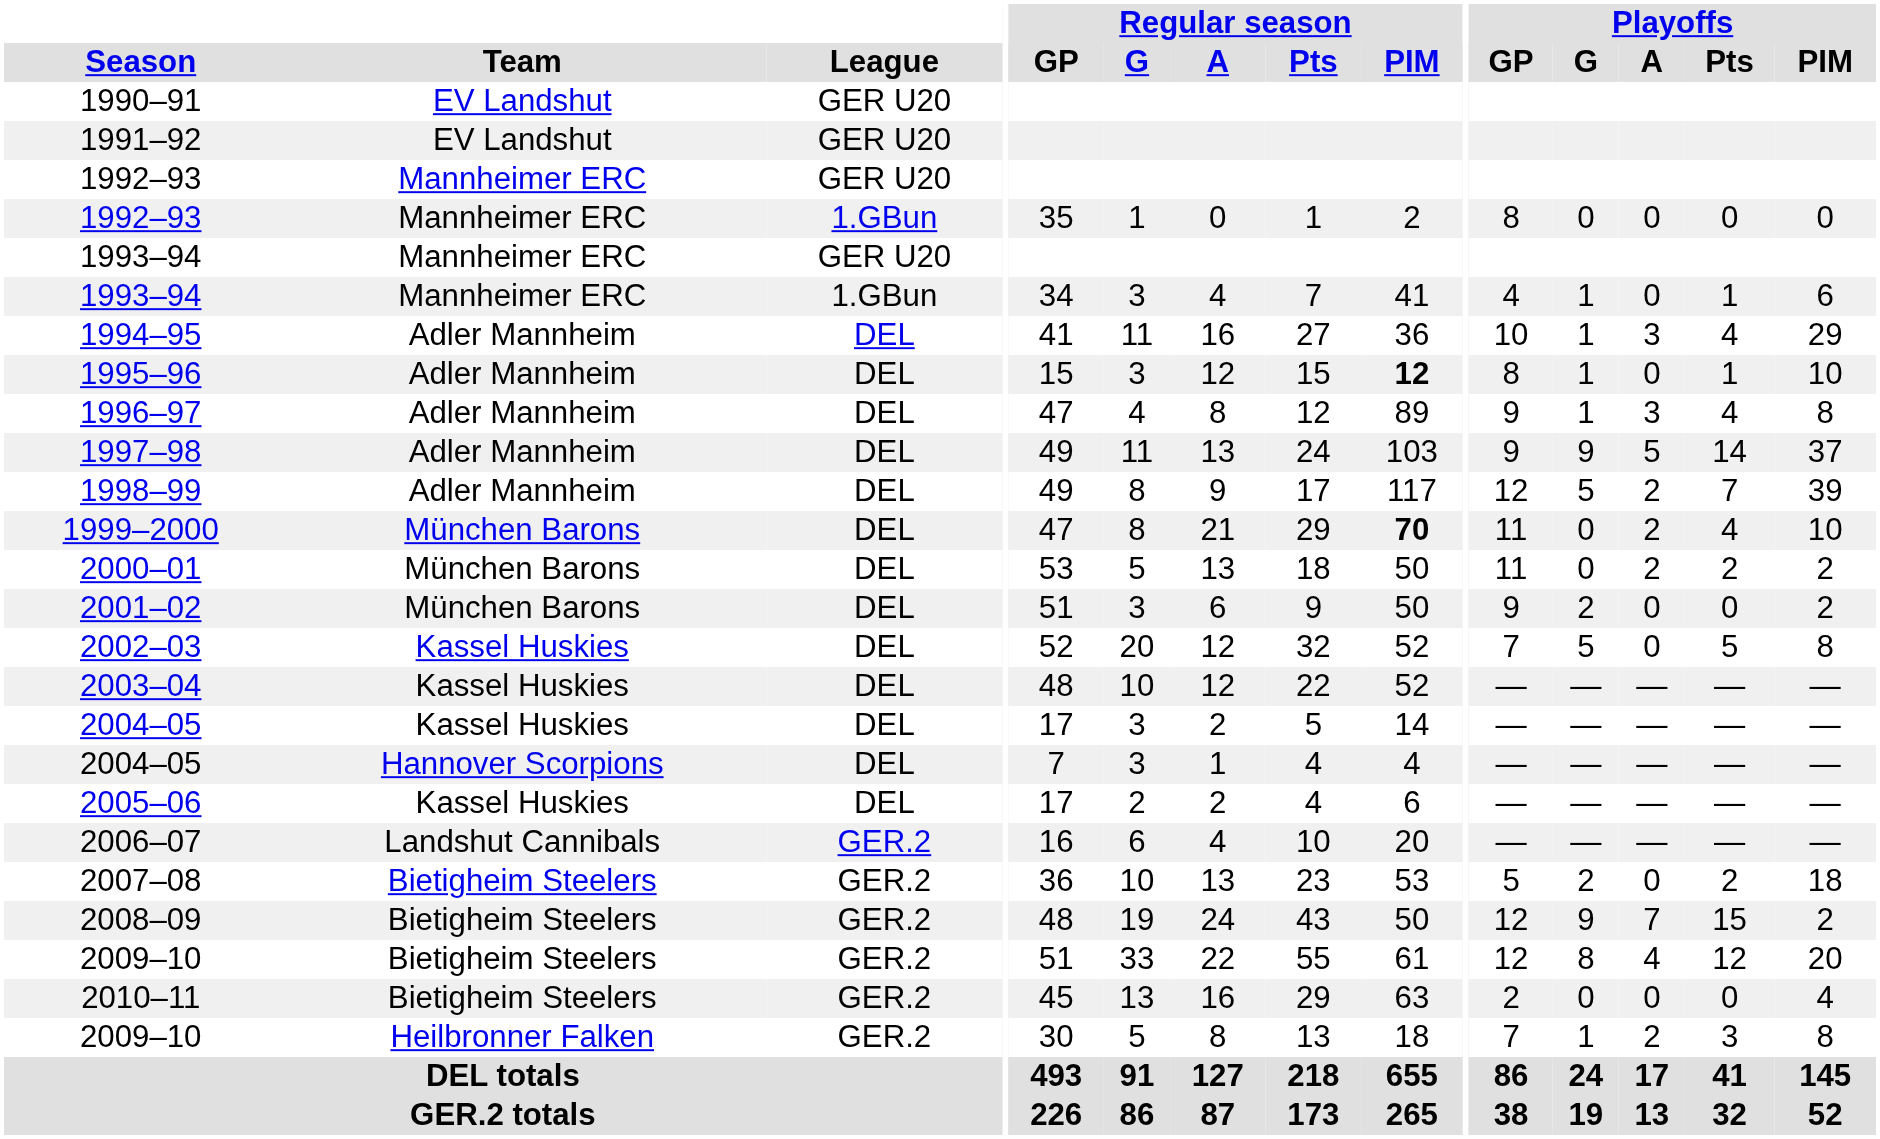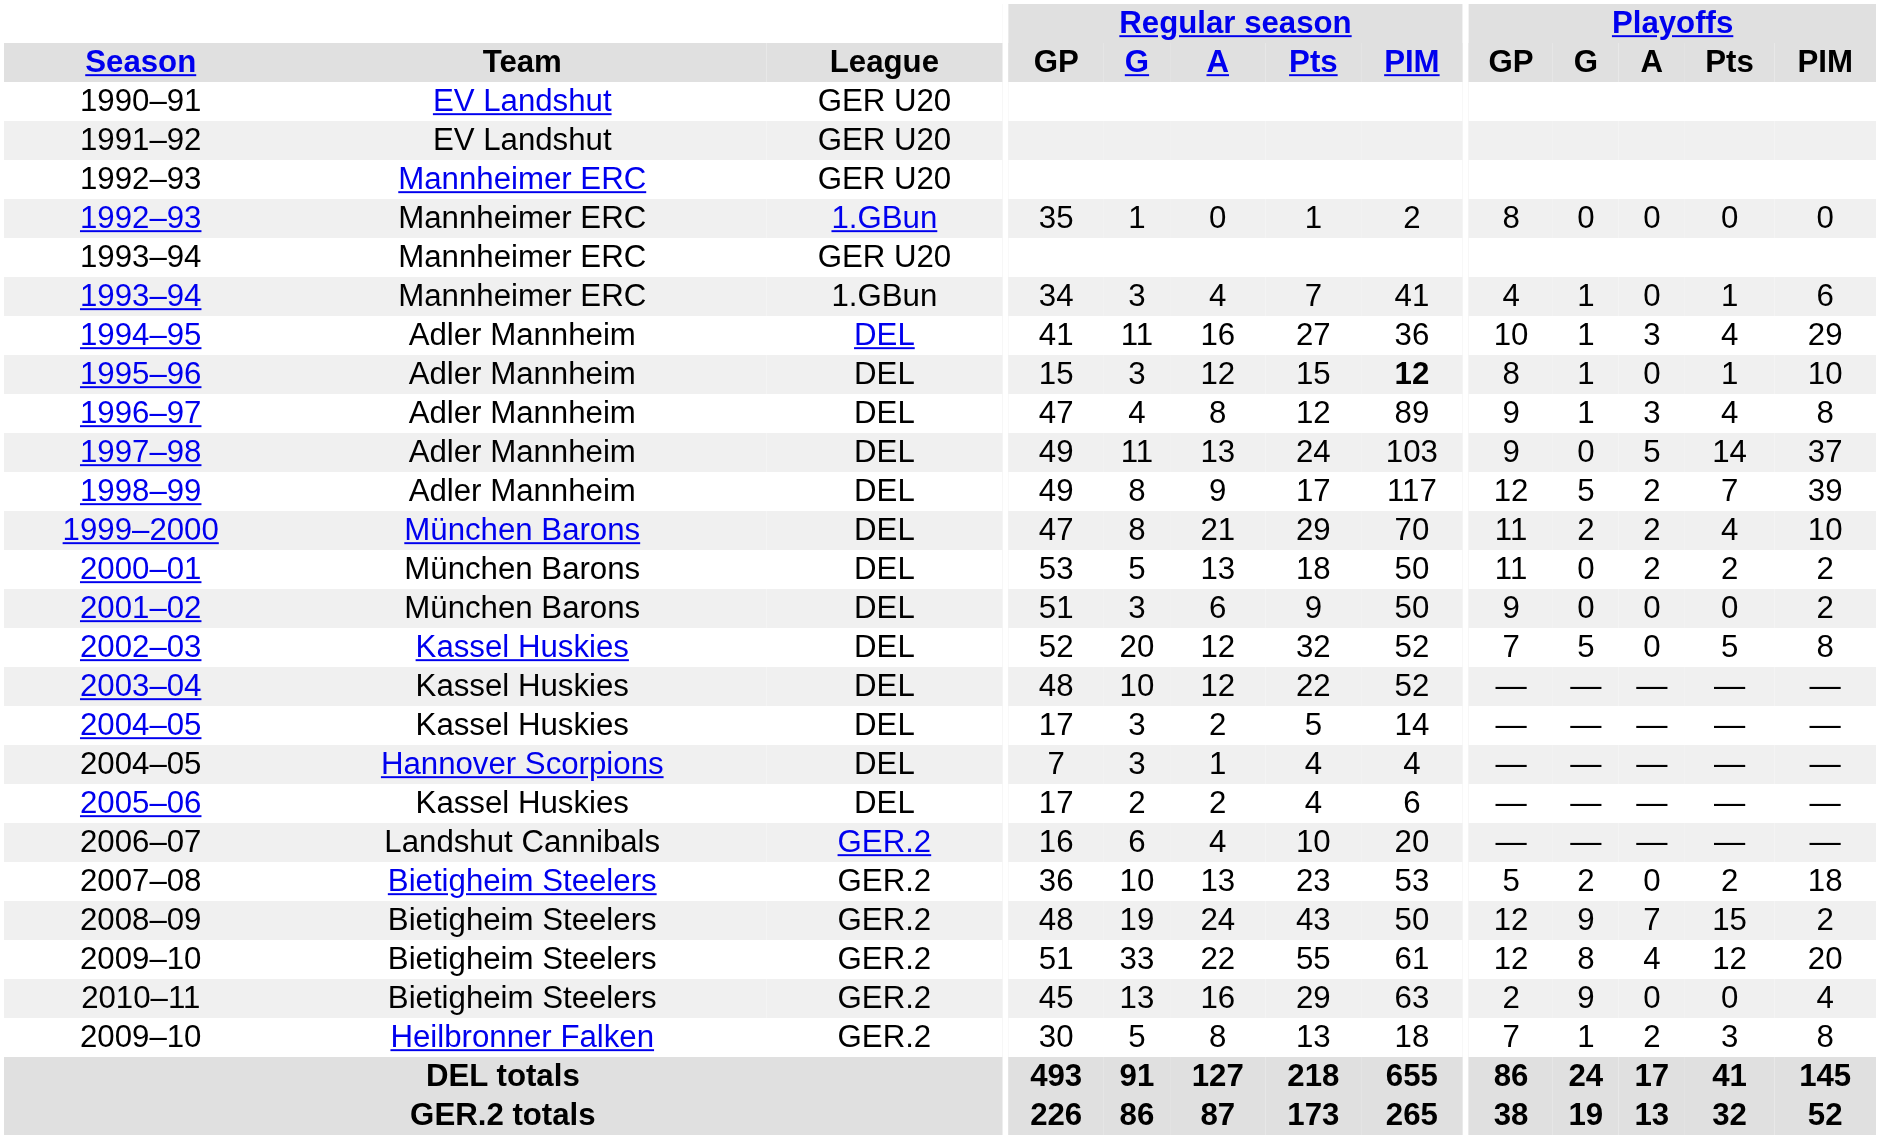1997–98 | Playoffs / G: 9 -> 0
1999–2000 | Regular season / PIM: bold -> normal
1999–2000 | Playoffs / G: 0 -> 2
2001–02 | Playoffs / G: 2 -> 0
2010–11 | Playoffs / G: 0 -> 9
